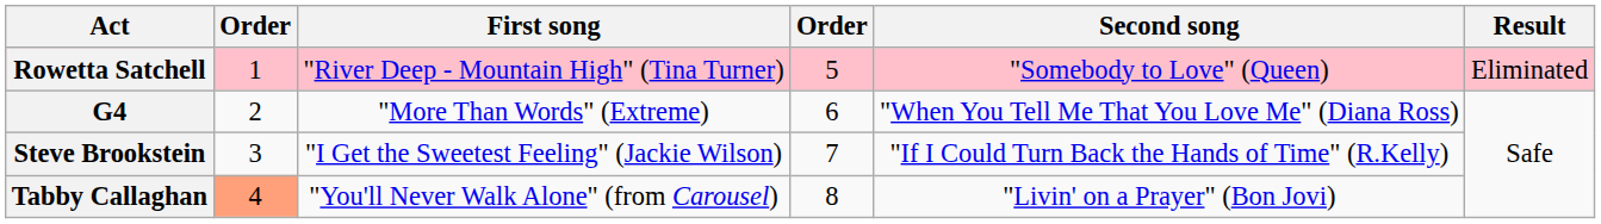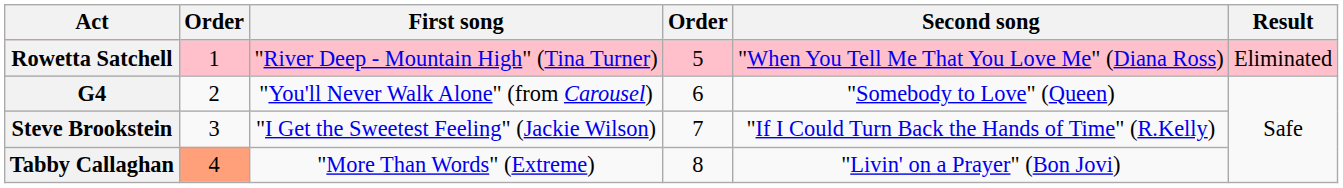Rowetta Satchell | Second song: "Somebody to Love" (Queen) -> "When You Tell Me That You Love Me" (Diana Ross)
G4 | First song: "More Than Words" (Extreme) -> "You'll Never Walk Alone" (from Carousel)
G4 | Second song: "When You Tell Me That You Love Me" (Diana Ross) -> "Somebody to Love" (Queen)
Tabby Callaghan | First song: "You'll Never Walk Alone" (from Carousel) -> "More Than Words" (Extreme)
